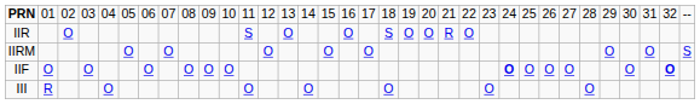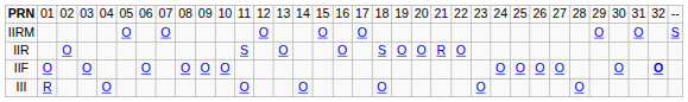rows swapped: IIR <-> IIRM
IIF | column 25: bold -> normal
